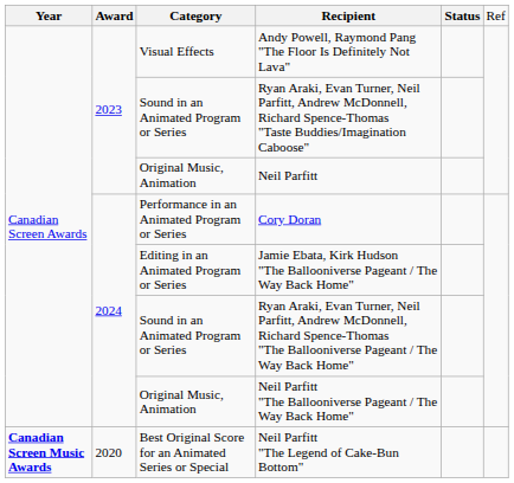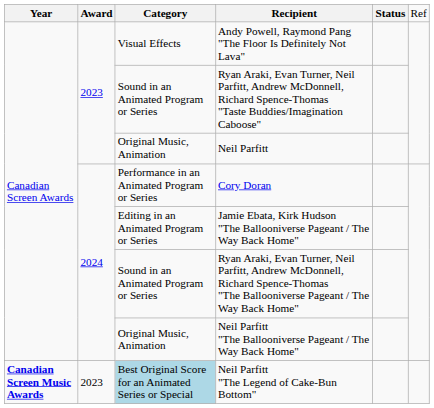Neil Parfitt "The Legend of Cake-Bun Bottom" | column 2: 2020 -> 2023
Neil Parfitt "The Legend of Cake-Bun Bottom" | column 3: no background -> lightblue background
